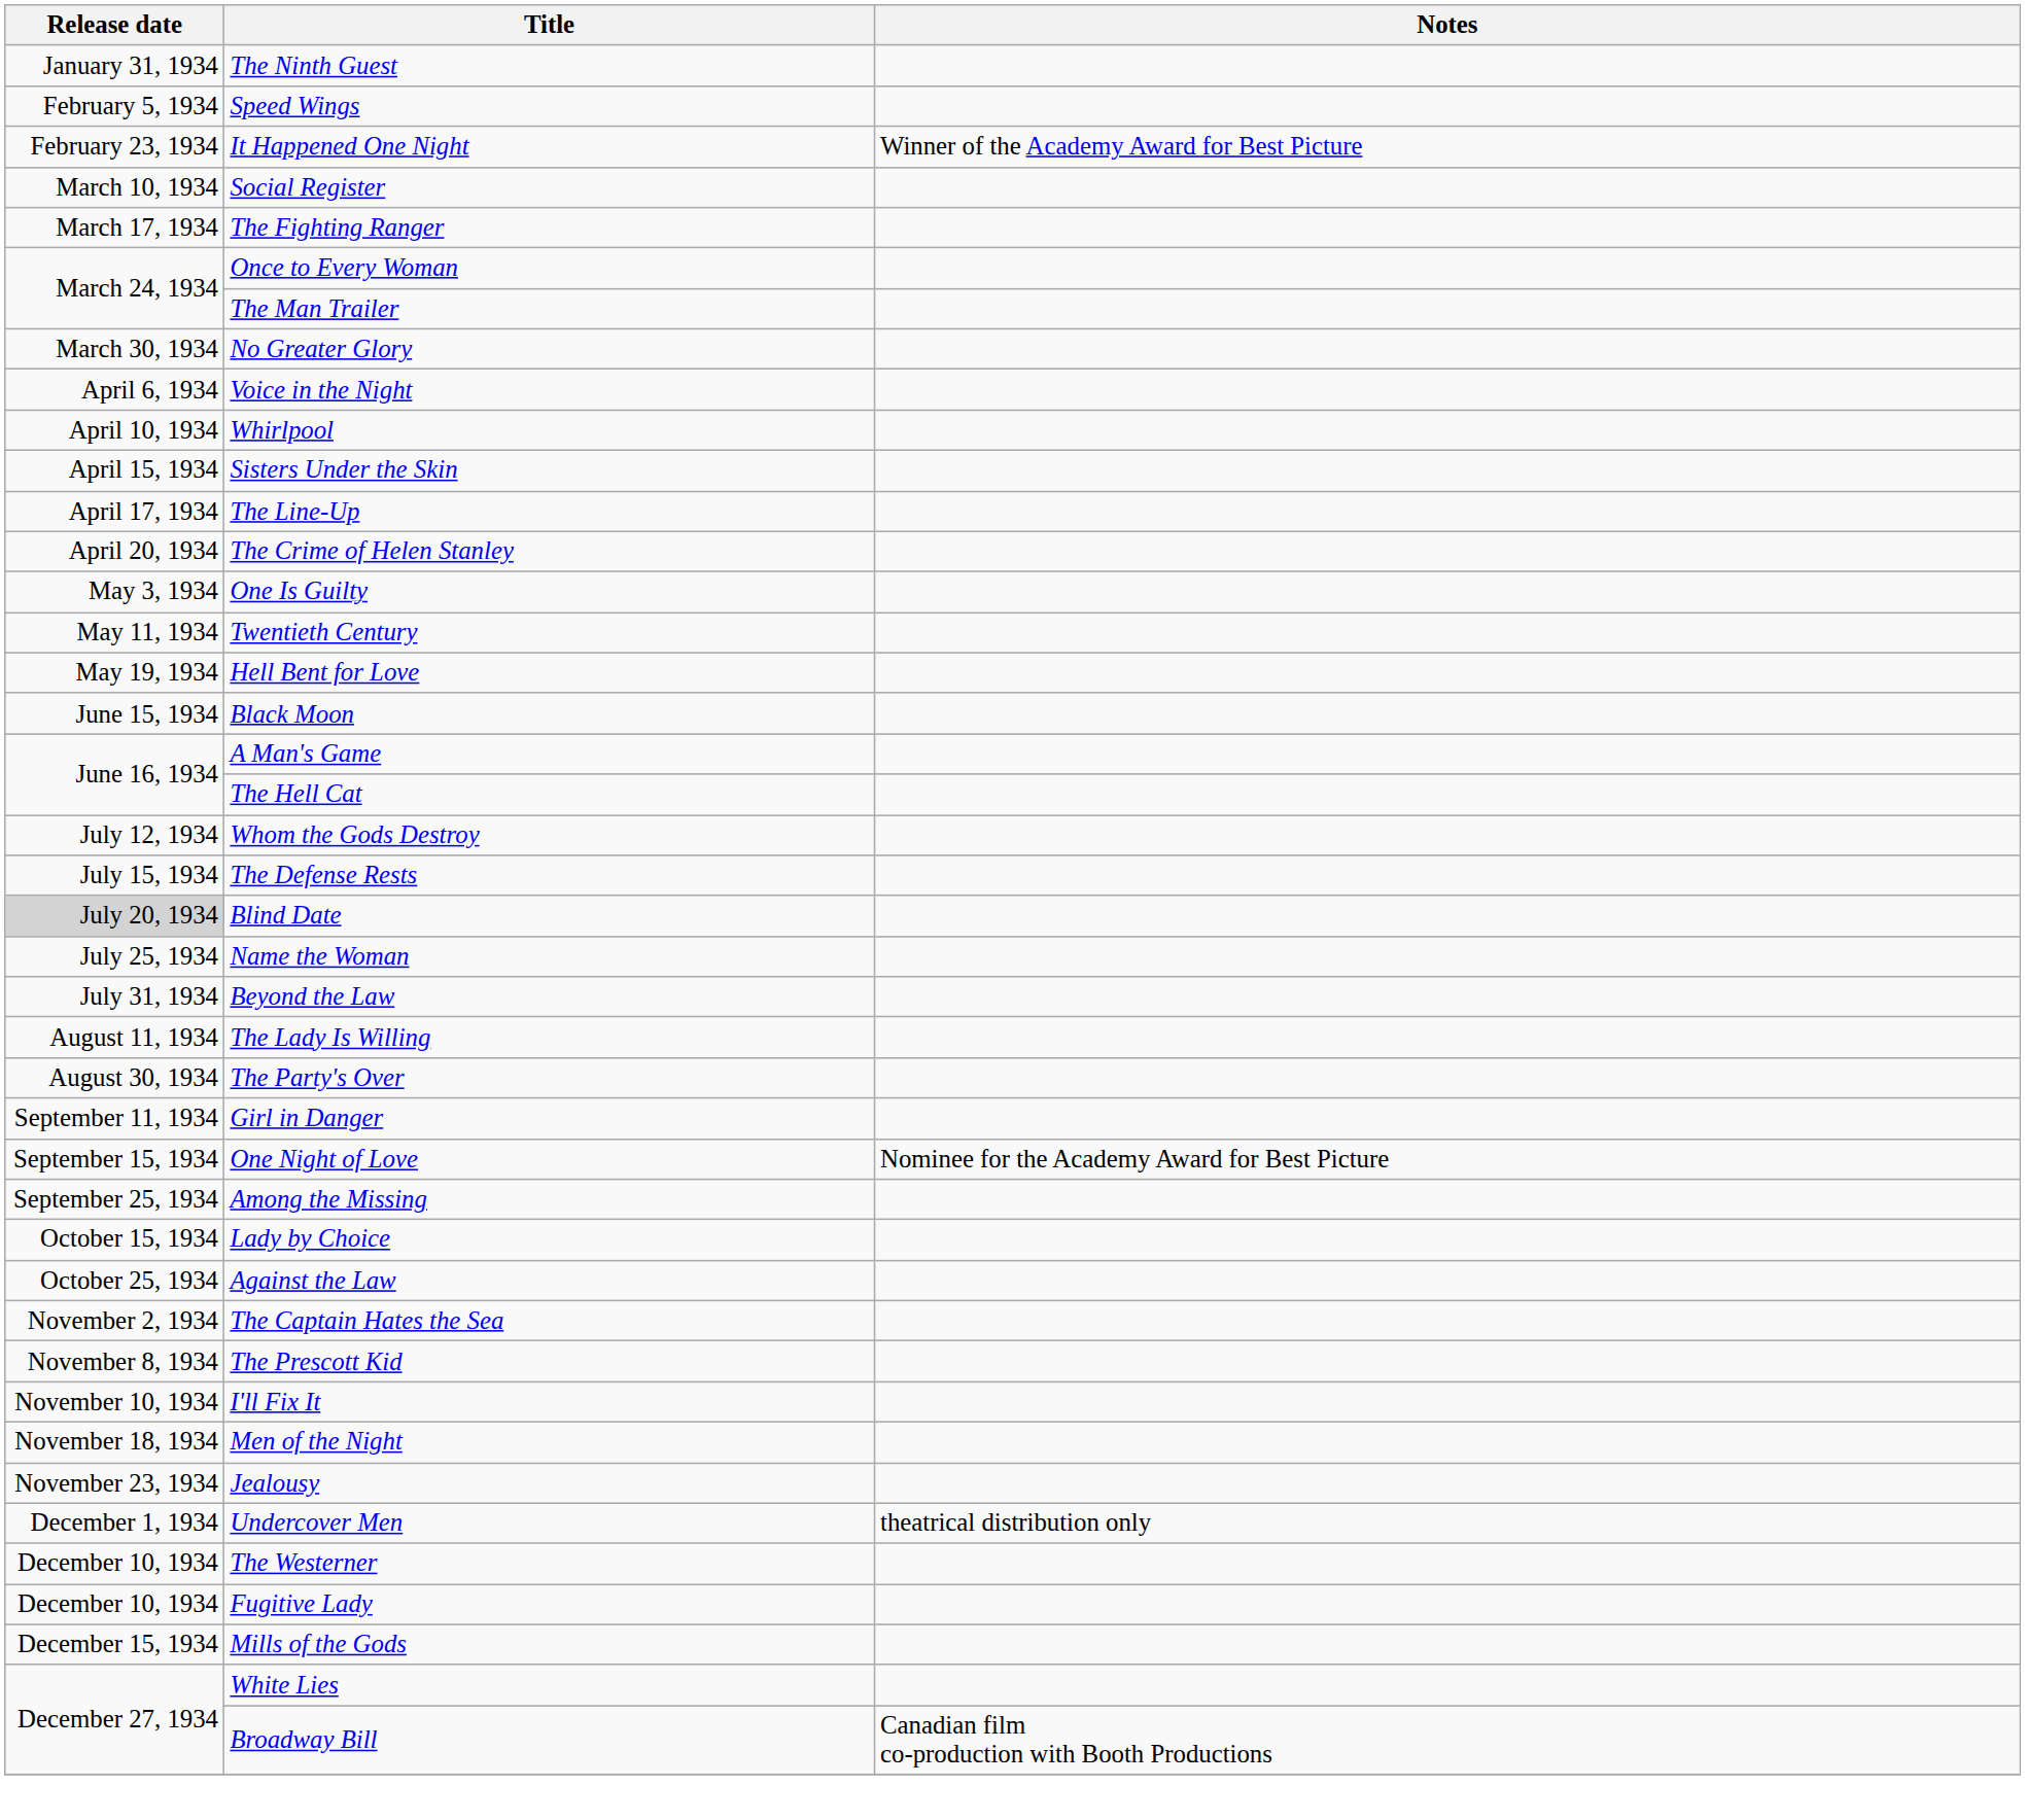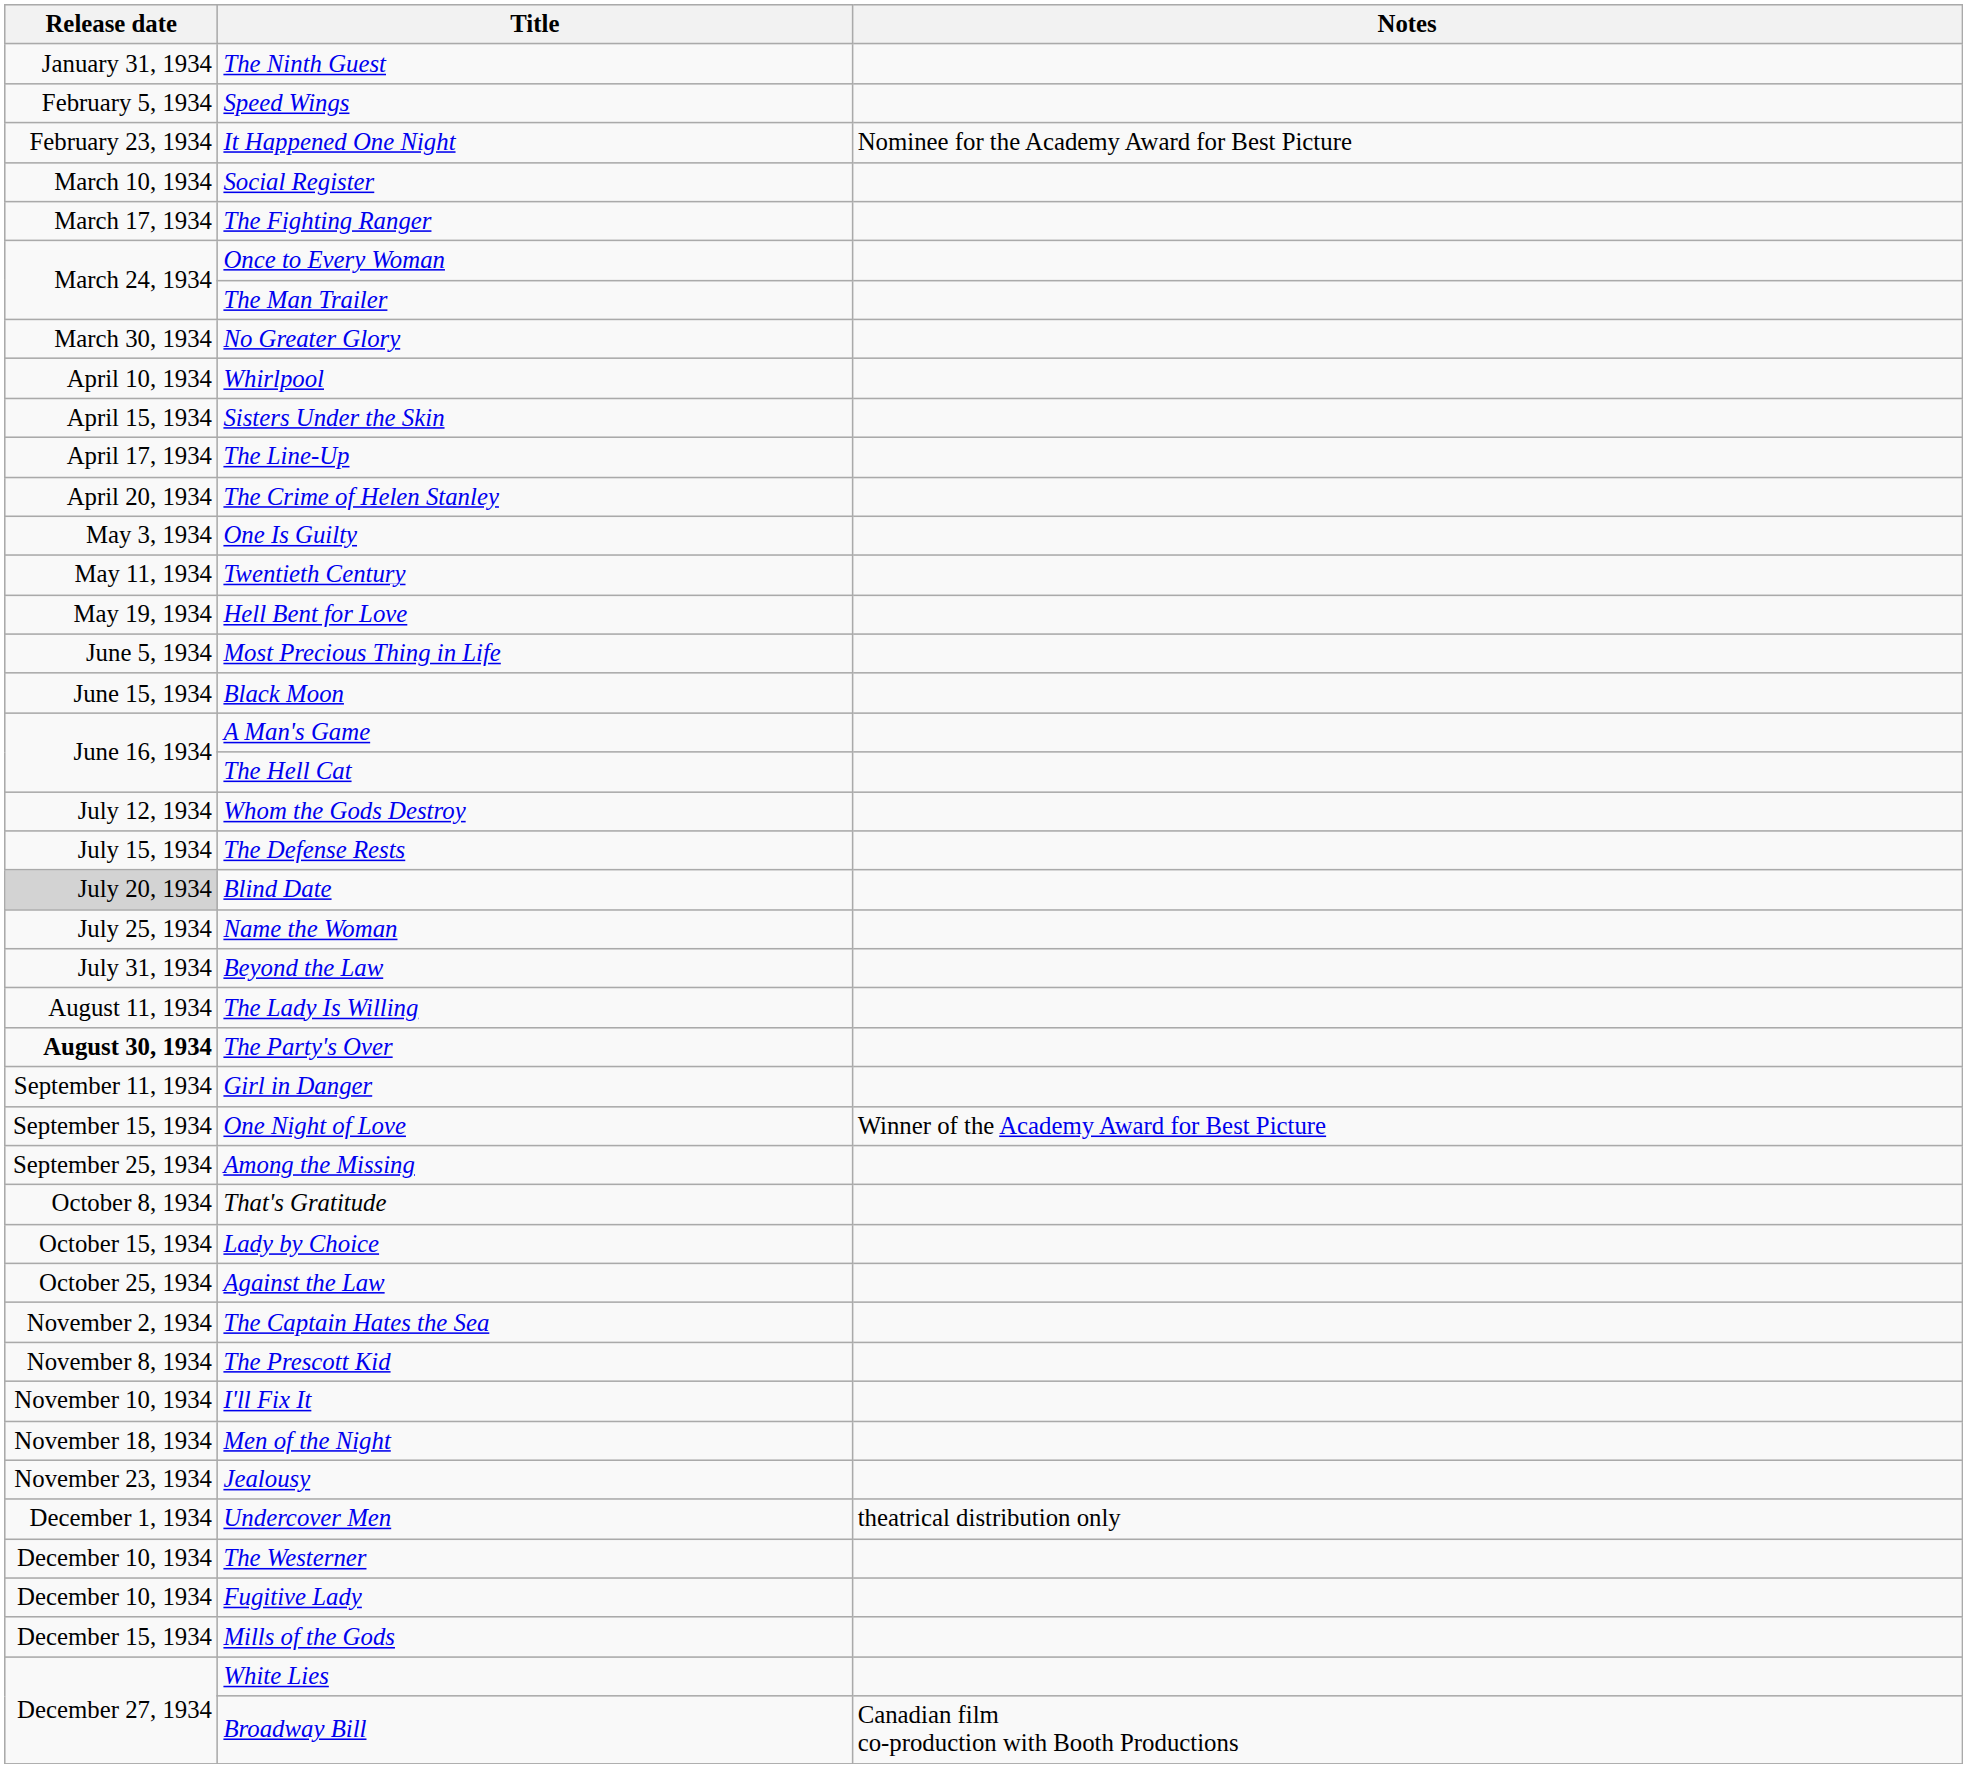It Happened One Night | Notes: Winner of the Academy Award for Best Picture -> Nominee for the Academy Award for Best Picture
- row: April 6, 1934 | Voice in the Night
+ row: June 5, 1934 | Most Precious Thing in Life
The Party's Over | Release date: normal -> bold
One Night of Love | Notes: Nominee for the Academy Award for Best Picture -> Winner of the Academy Award for Best Picture
+ row: October 8, 1934 | That's Gratitude
